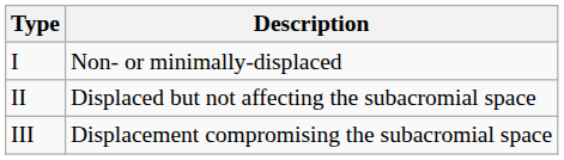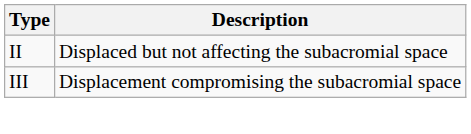- row: I | Non- or minimally-displaced
